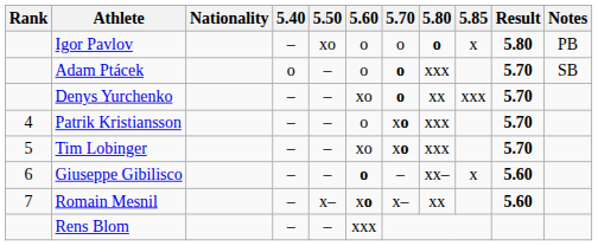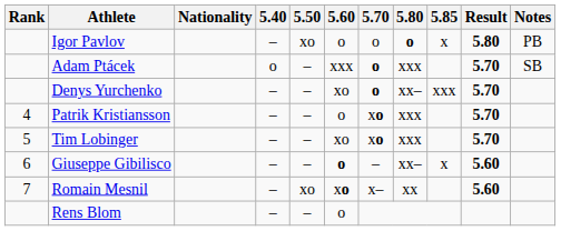Adam Ptácek | 5.60: o -> xxx
Denys Yurchenko | 5.80: xx -> xx–
Romain Mesnil | 5.50: x– -> xo
Rens Blom | 5.60: xxx -> o
